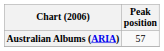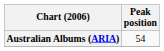Australian Albums (ARIA) | Peak position: 57 -> 54
